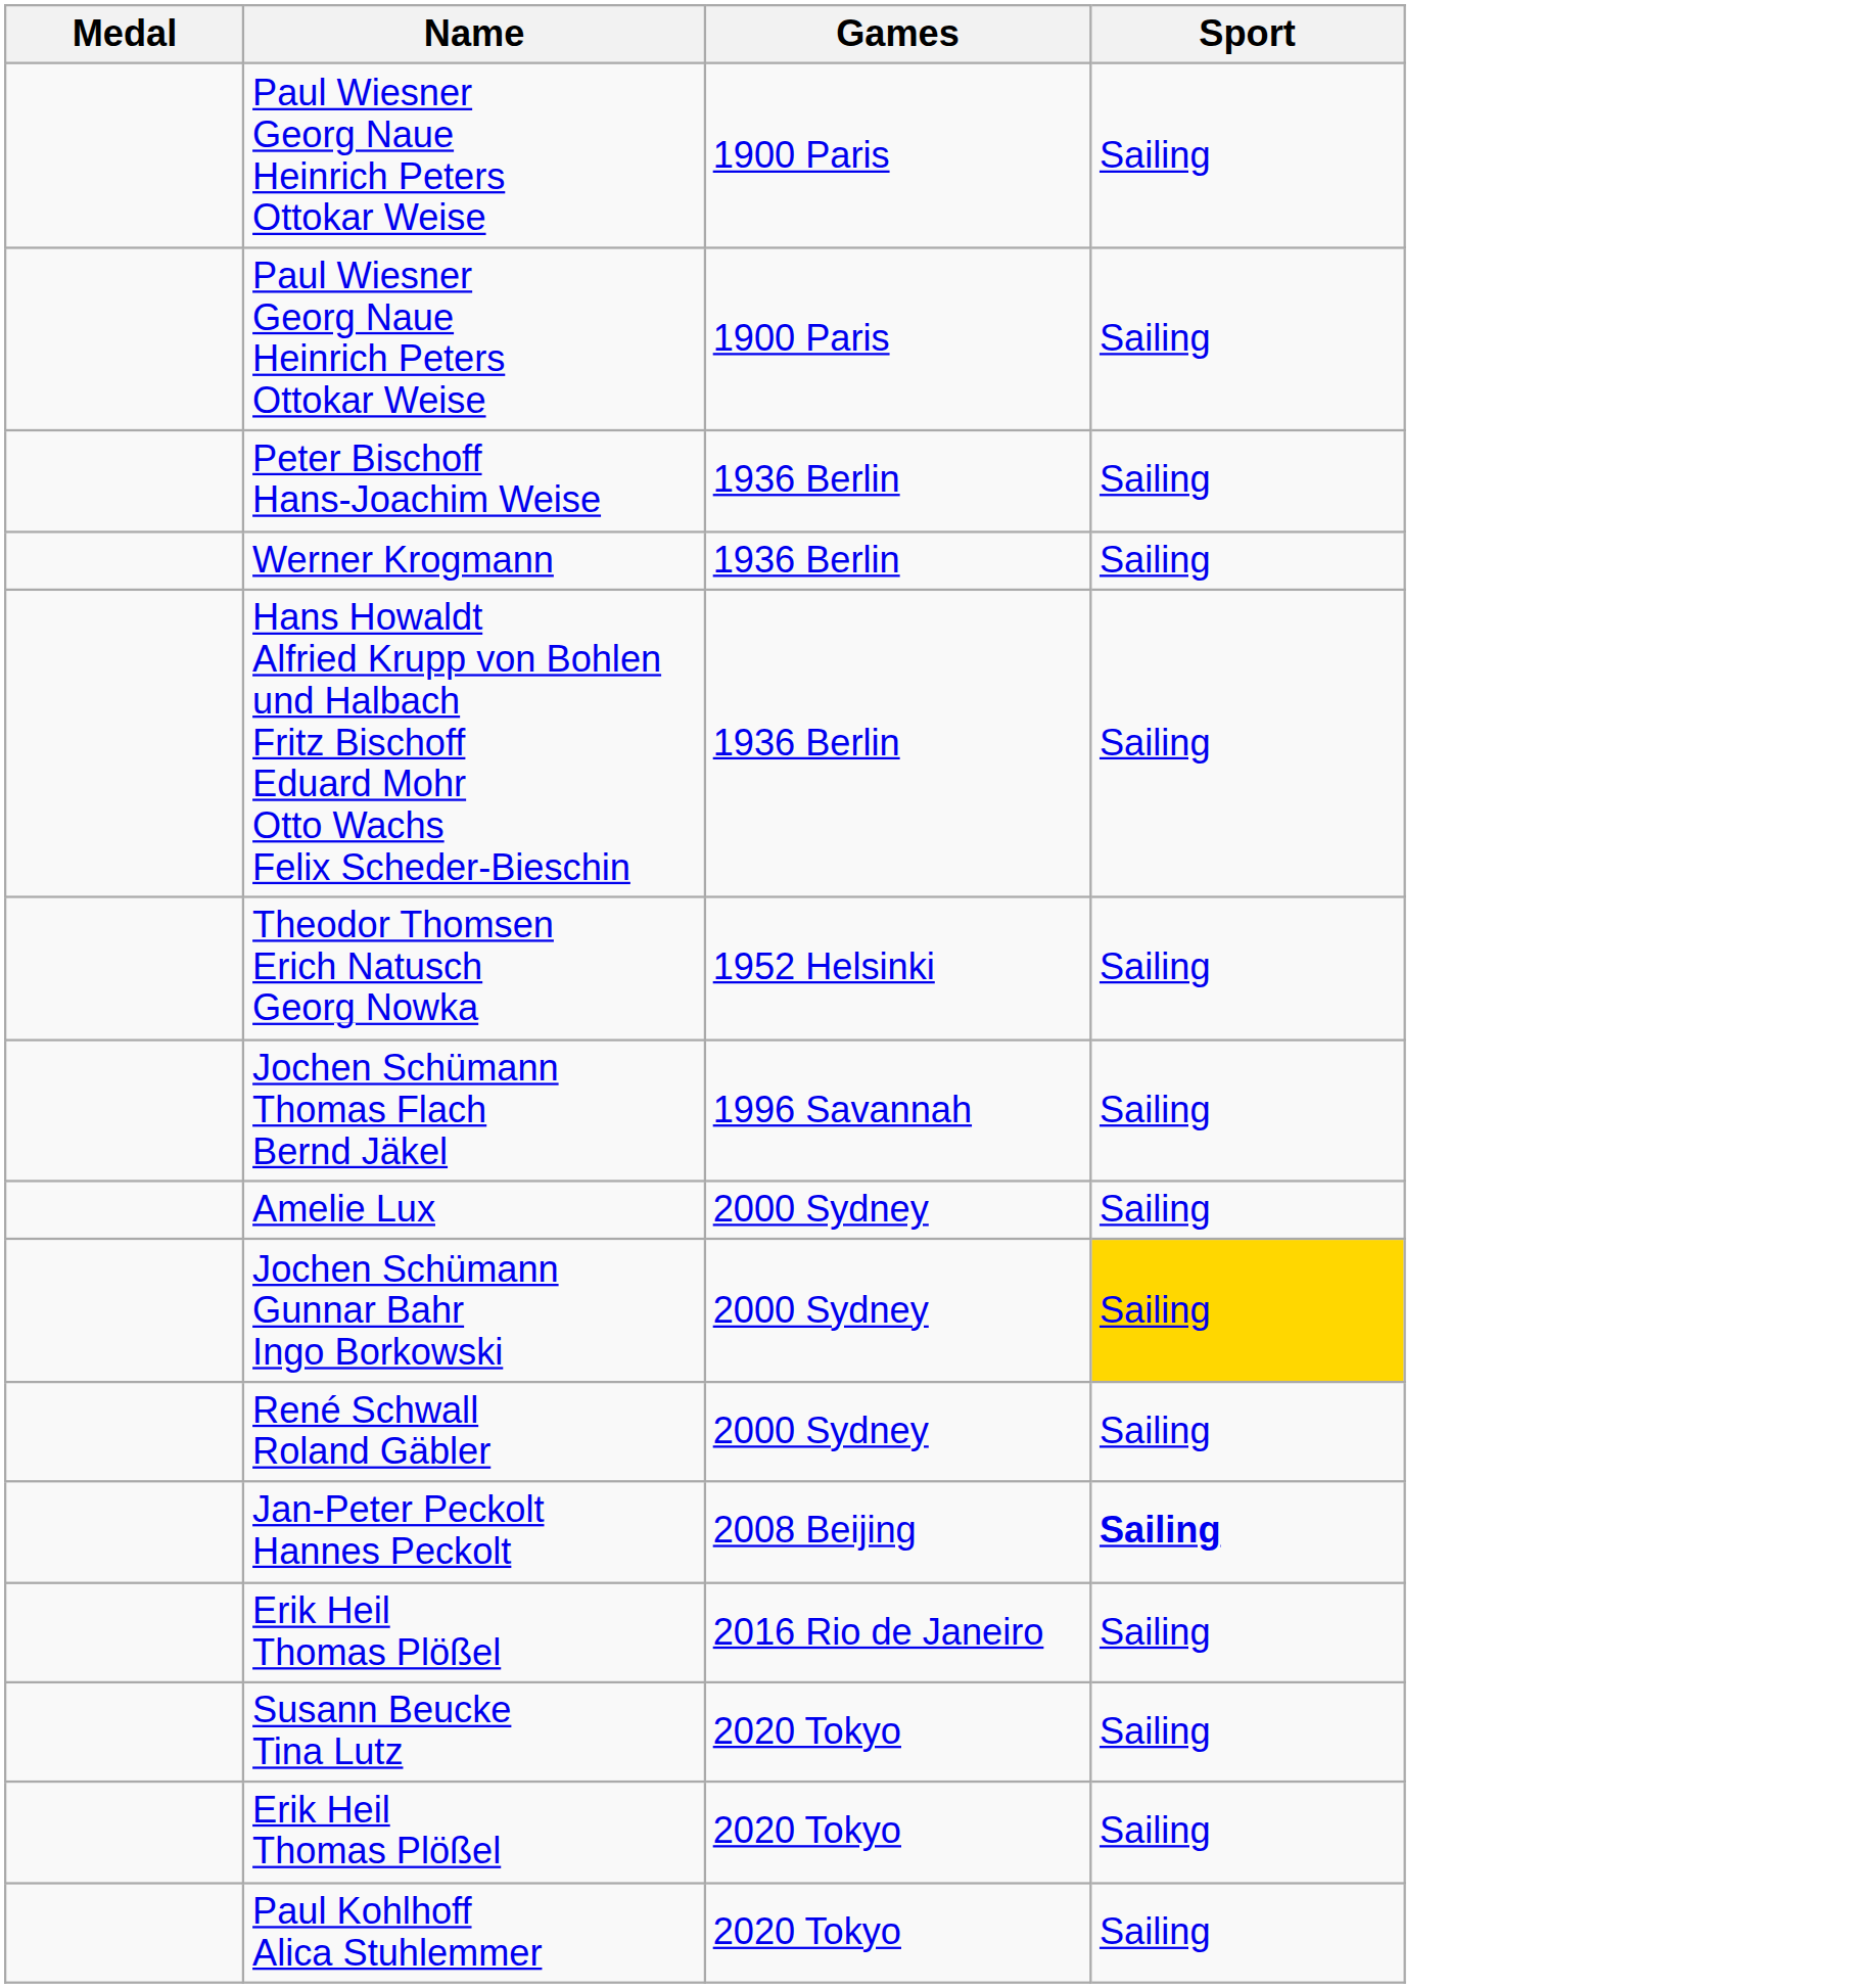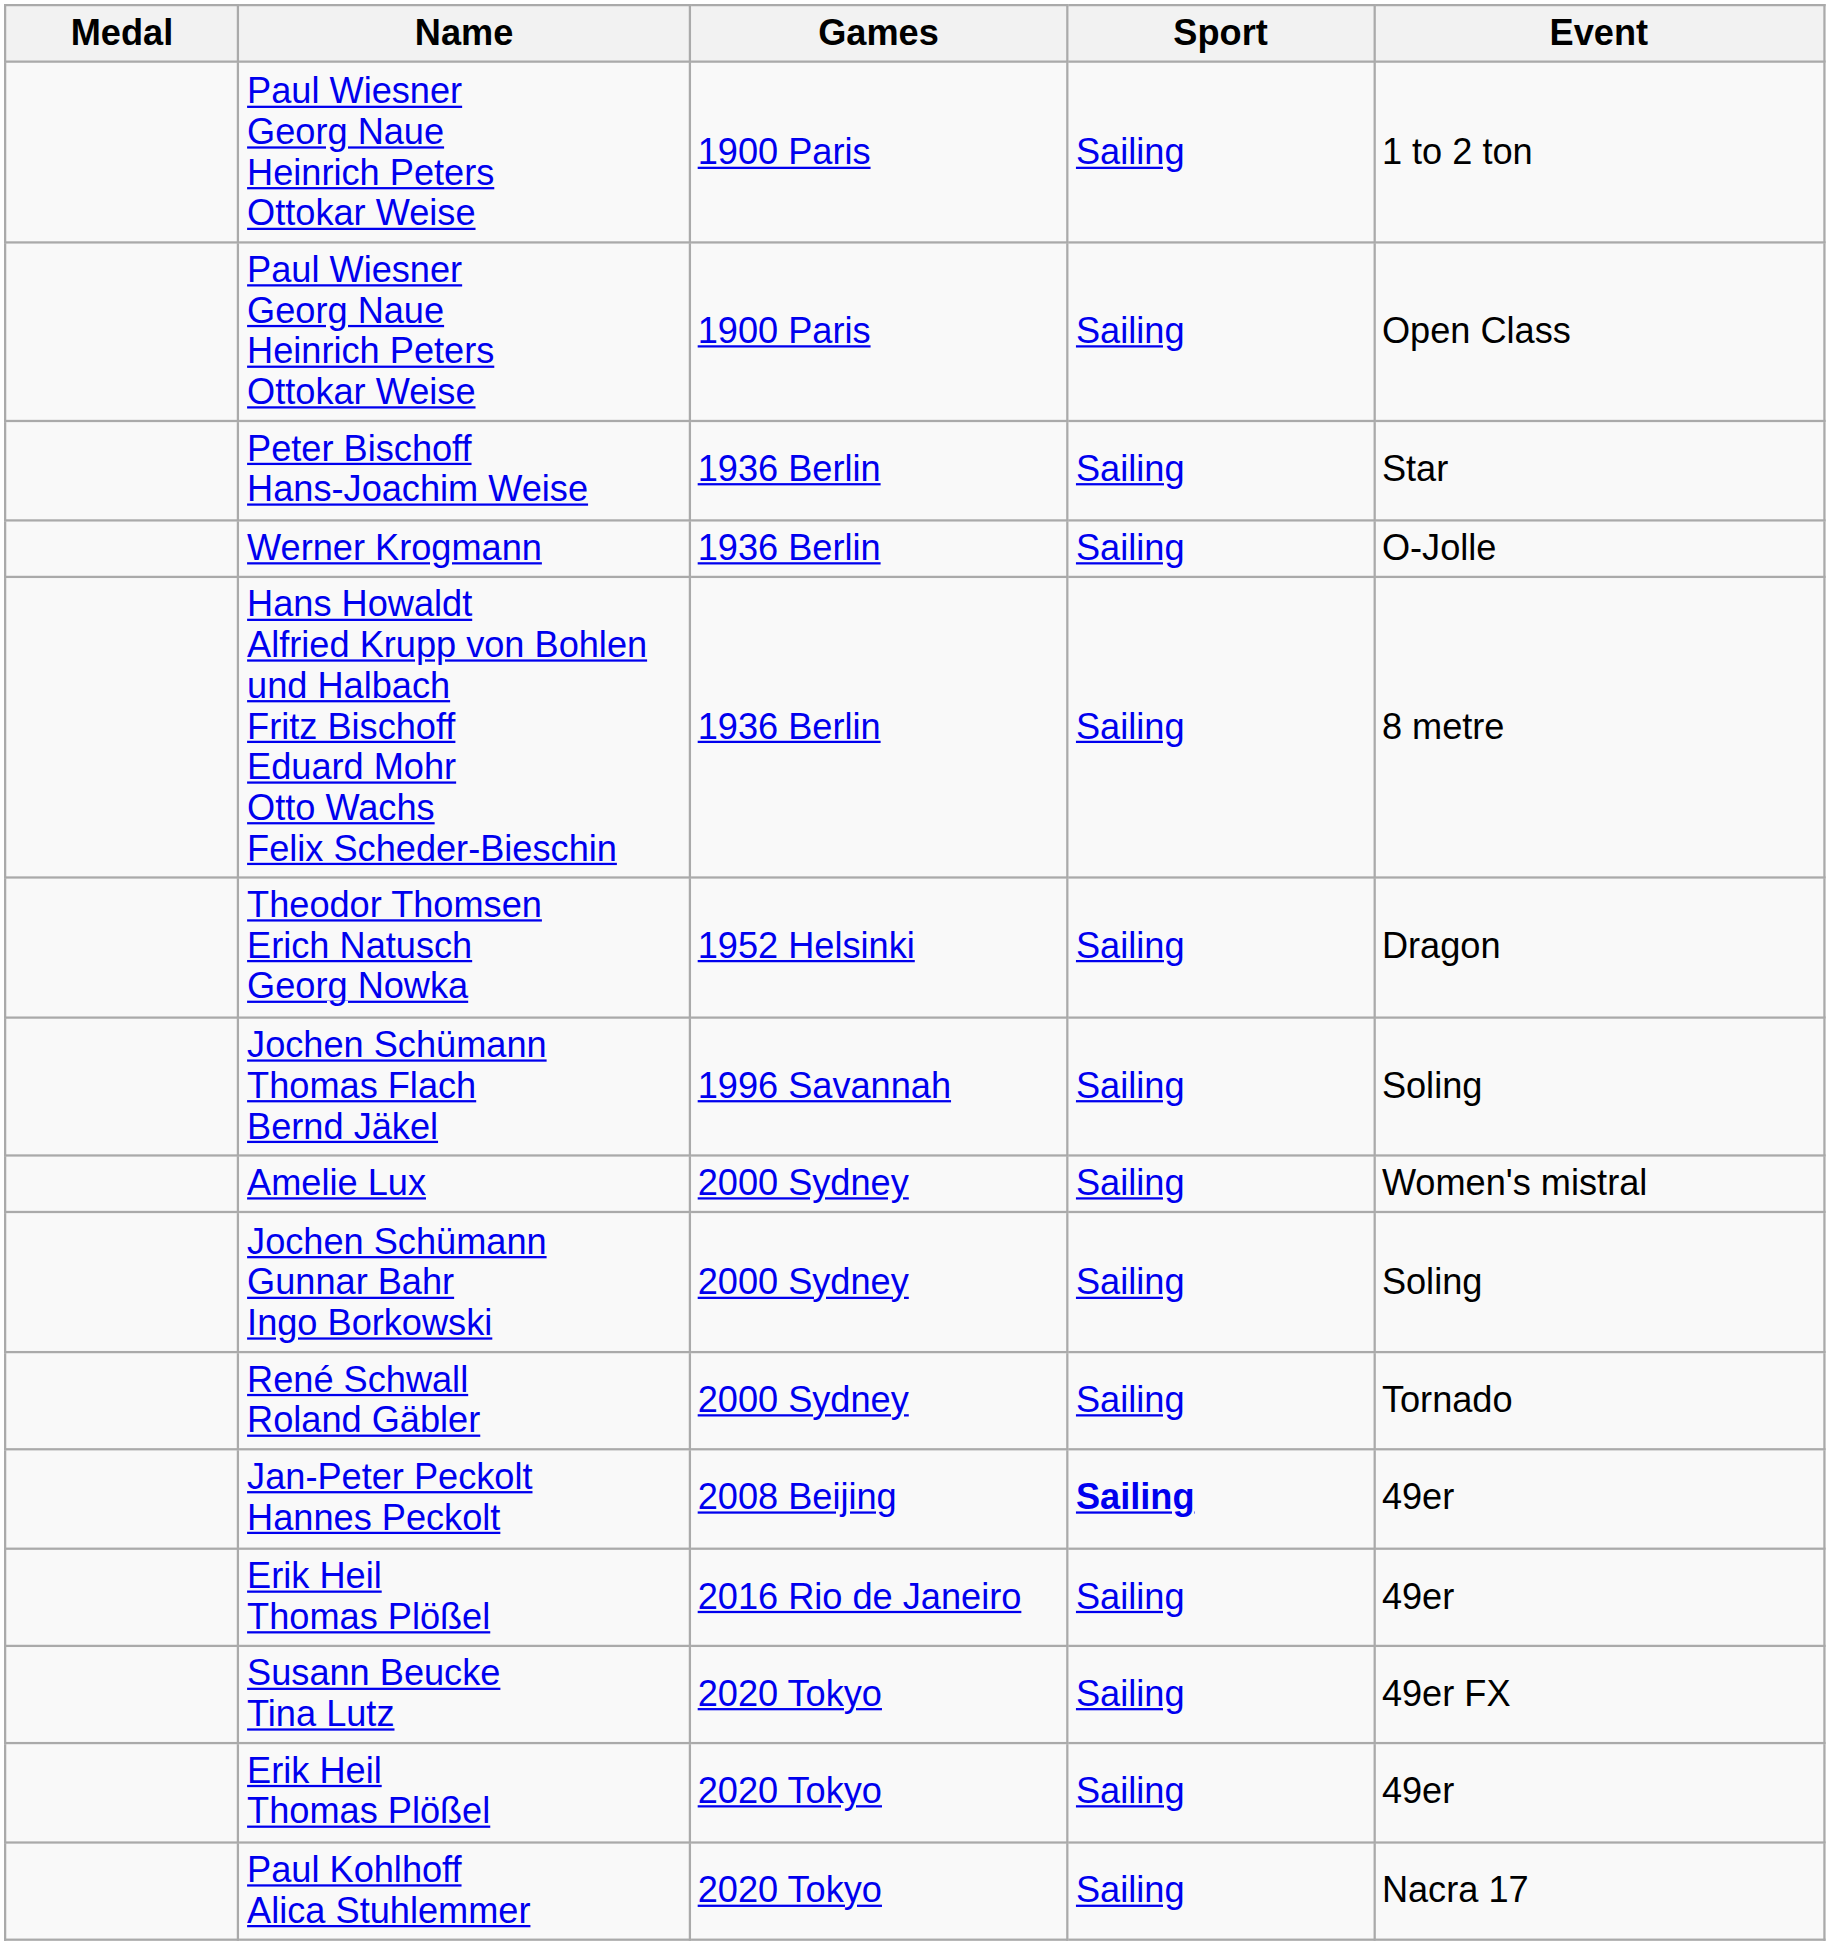+ column: Event | 1 to 2 ton | Open Class | Star | O-Jolle | 8 metre | Dragon | Soling | Women's mistral | Soling | Tornado | 49er | 49er | 49er FX | 49er | Nacra 17
Jochen Schümann Gunnar Bahr Ingo Borkowski | Sport: gold background -> no background
